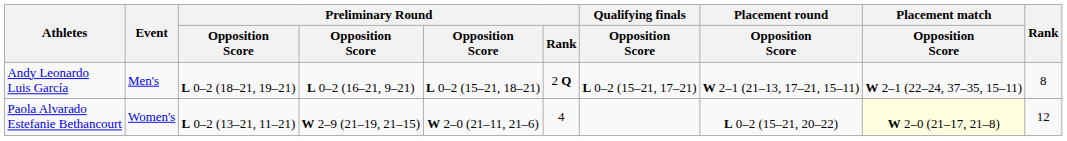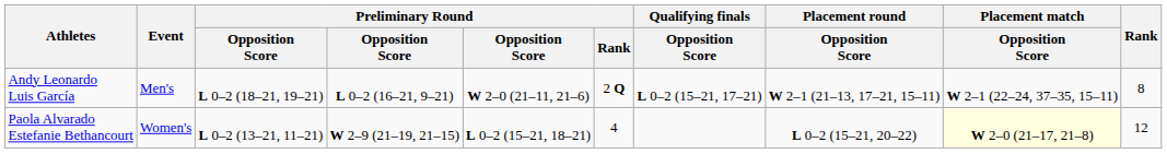Andy Leonardo Luis García | column 5: L 0–2 (15–21, 18–21) -> W 2–0 (21–11, 21–6)
Paola Alvarado Estefanie Bethancourt | column 5: W 2–0 (21–11, 21–6) -> L 0–2 (15–21, 18–21)
